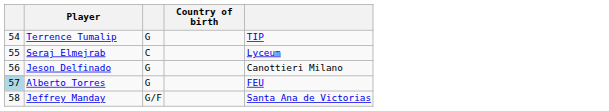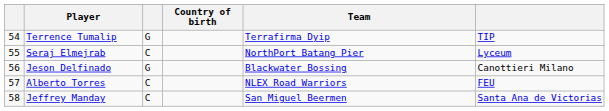+ column: Team | Terrafirma Dyip | NorthPort Batang Pier | Blackwater Bossing | NLEX Road Warriors | San Miguel Beermen
Alberto Torres | column 1: lightblue background -> no background
Alberto Torres | column 3: G -> C
Jeffrey Manday | column 3: G/F -> C
